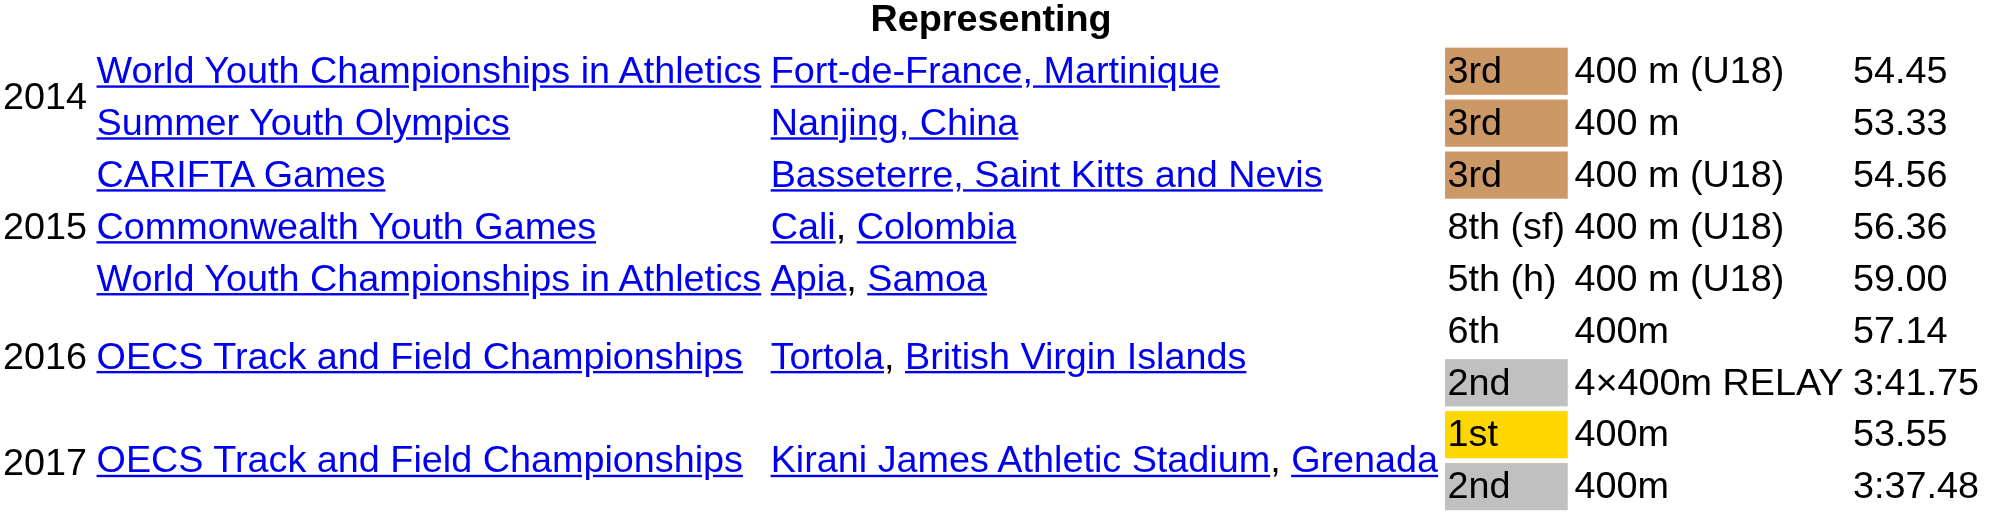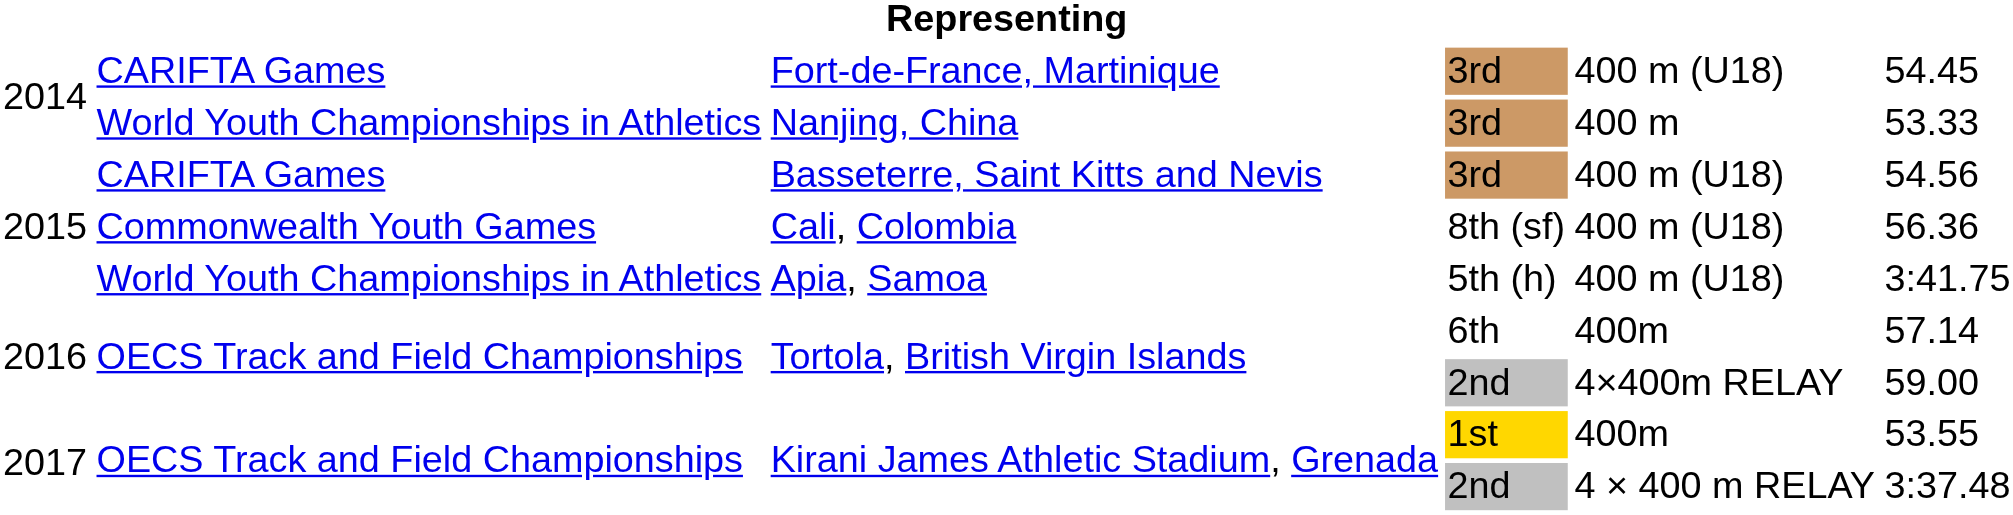Fort-de-France, Martinique | column 2: World Youth Championships in Athletics -> CARIFTA Games
Nanjing, China | column 2: Summer Youth Olympics -> World Youth Championships in Athletics
Apia, Samoa | column 6: 59.00 -> 3:41.75
Tortola, British Virgin Islands / 2nd | column 6: 3:41.75 -> 59.00
Kirani James Athletic Stadium, Grenada / 2nd | column 5: 400m -> 4 × 400 m RELAY
